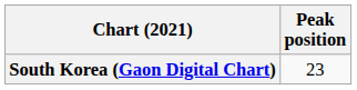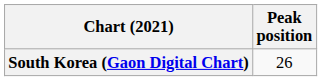South Korea (Gaon Digital Chart) | Peak position: 23 -> 26
